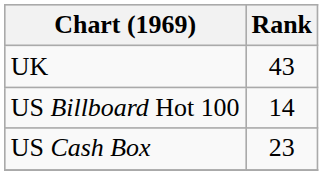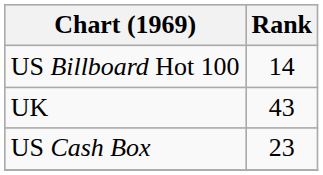rows swapped: UK <-> US Billboard Hot 100
